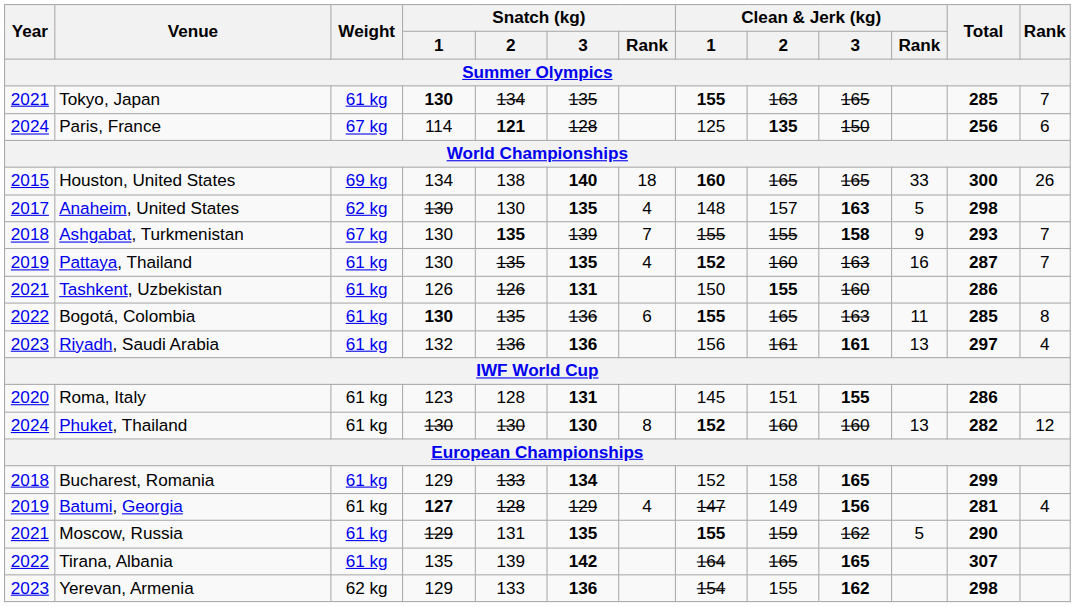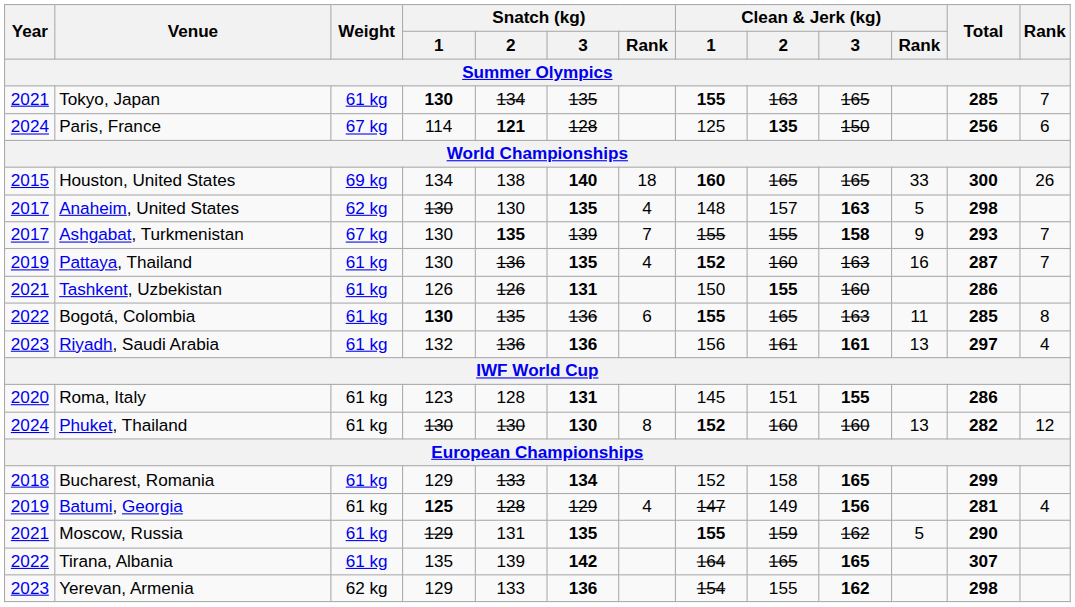Ashgabat, Turkmenistan | Year: 2018 -> 2017
Pattaya, Thailand | Snatch (kg) / 2: 135 -> 136
Batumi, Georgia | Snatch (kg) / 1: 127 -> 125
